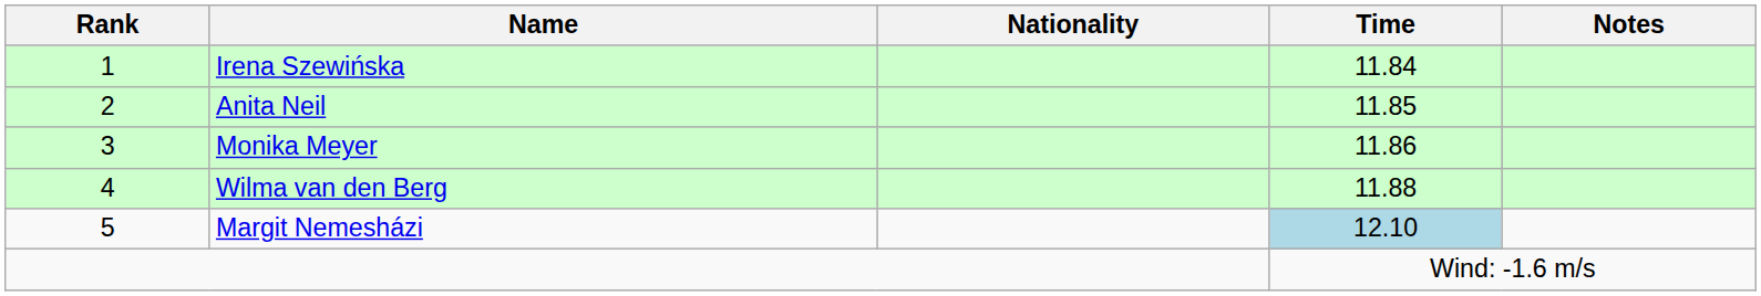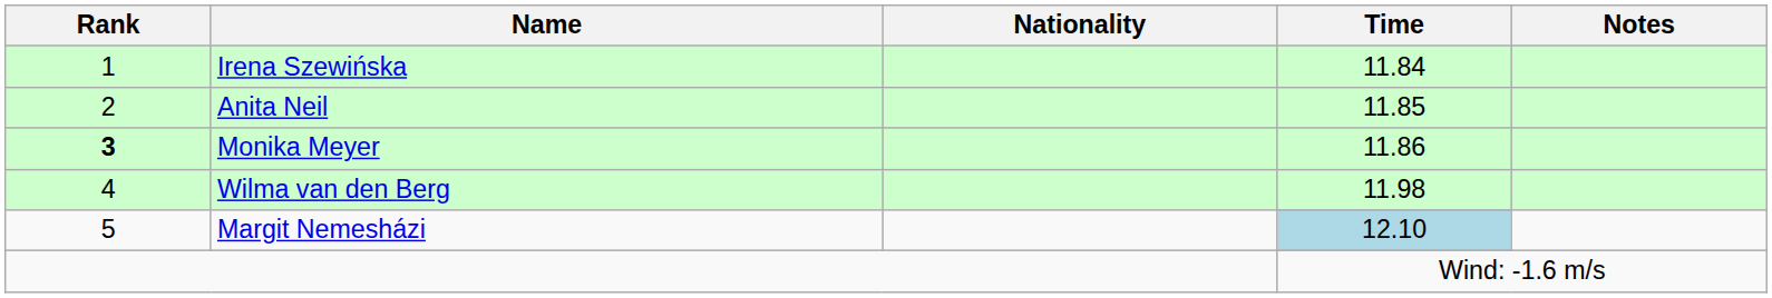Monika Meyer | Rank: normal -> bold
Wilma van den Berg | Time: 11.88 -> 11.98
